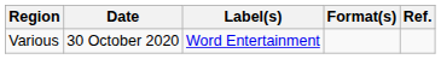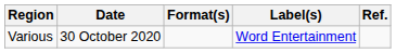columns swapped: Format(s) <-> Label(s)
